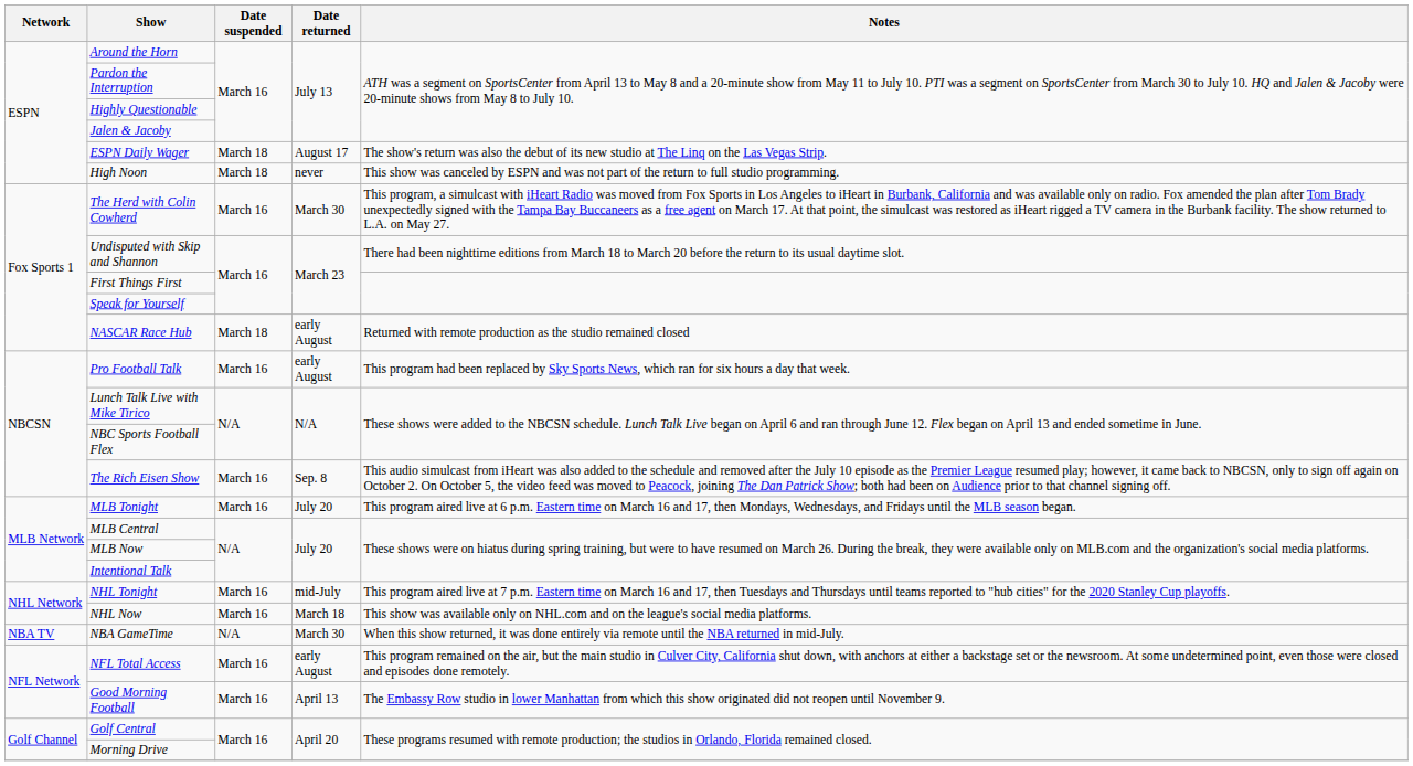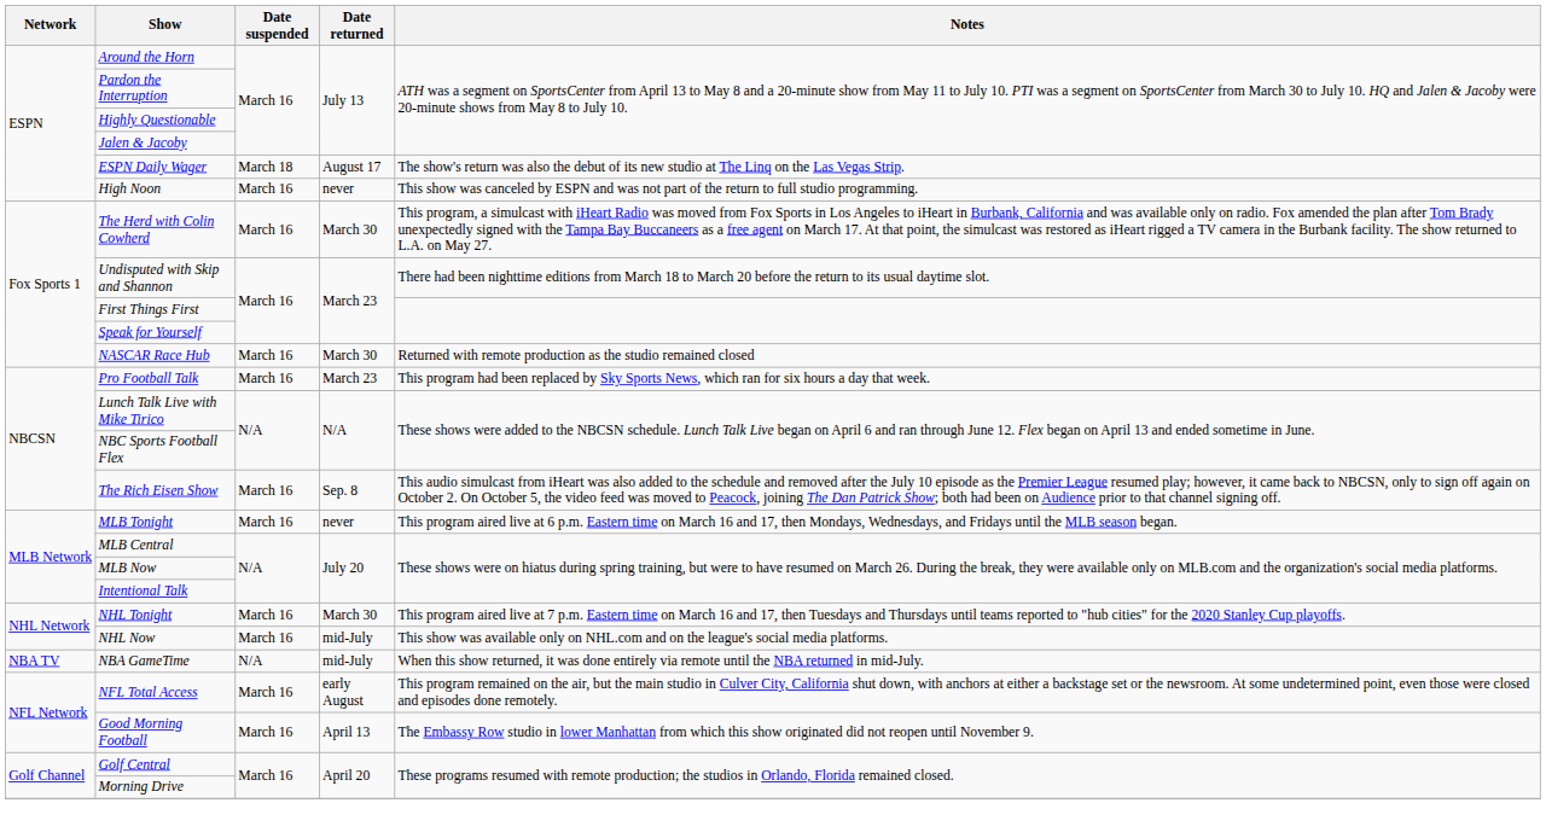High Noon | Date suspended: March 18 -> March 16
NASCAR Race Hub | Date suspended: March 18 -> March 16
NASCAR Race Hub | Date returned: early August -> March 30
Pro Football Talk | Date returned: early August -> March 23
MLB Tonight | Date returned: July 20 -> never
NHL Tonight | Date returned: mid-July -> March 30
NHL Now | Date returned: March 18 -> mid-July
NBA GameTime | Date returned: March 30 -> mid-July
